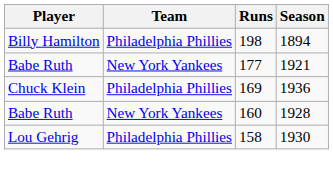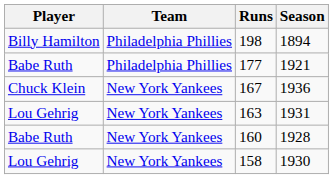1921 | Team: New York Yankees -> Philadelphia Phillies
1936 | Team: Philadelphia Phillies -> New York Yankees
1936 | Runs: 169 -> 167
+ row: Lou Gehrig | New York Yankees | 163 | 1931
1930 | Team: Philadelphia Phillies -> New York Yankees
